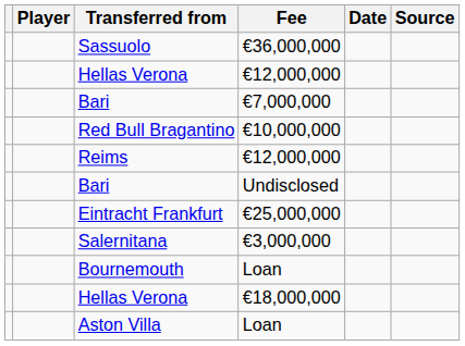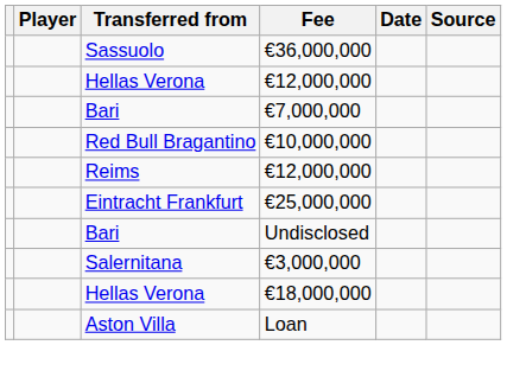rows swapped: Bari / Undisclosed <-> Eintracht Frankfurt
- row: Bournemouth | Loan
